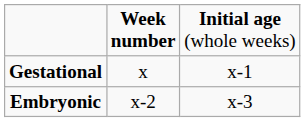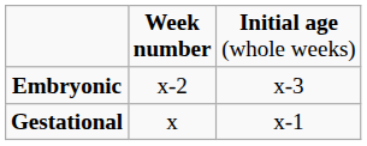rows swapped: Gestational <-> Embryonic
